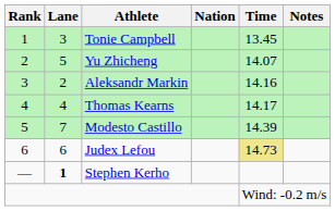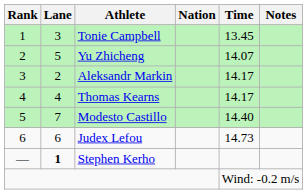Aleksandr Markin | Time: 14.16 -> 14.17
Modesto Castillo | Time: 14.39 -> 14.40
Judex Lefou | Time: khaki background -> no background
